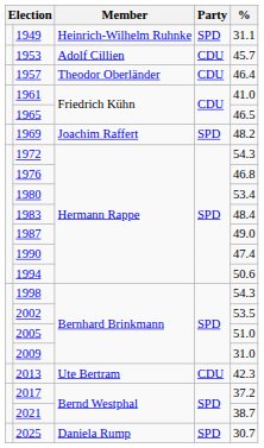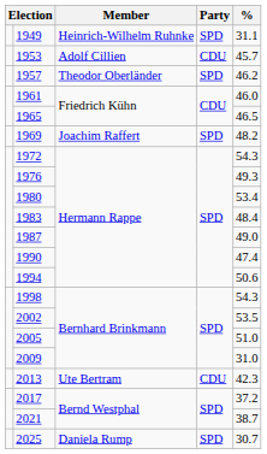1957 | Party: CDU -> SPD
1957 | %: 46.4 -> 46.2
1961 | %: 41.0 -> 46.0
1976 | %: 46.8 -> 49.3
